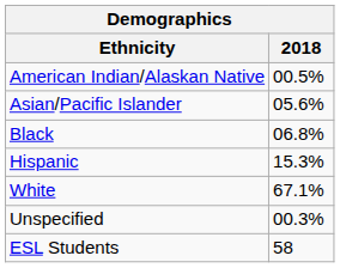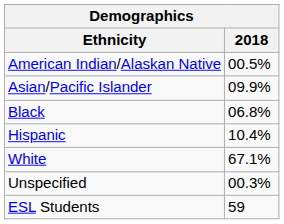Asian/Pacific Islander | 2018: 05.6% -> 09.9%
Hispanic | 2018: 15.3% -> 10.4%
ESL Students | 2018: 58 -> 59
